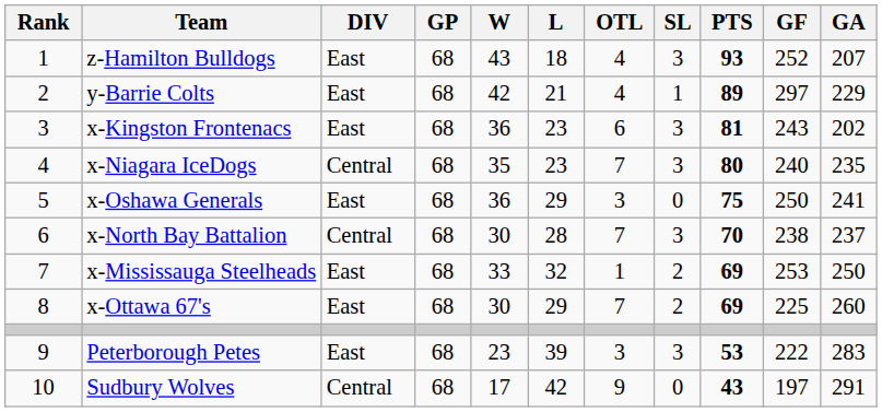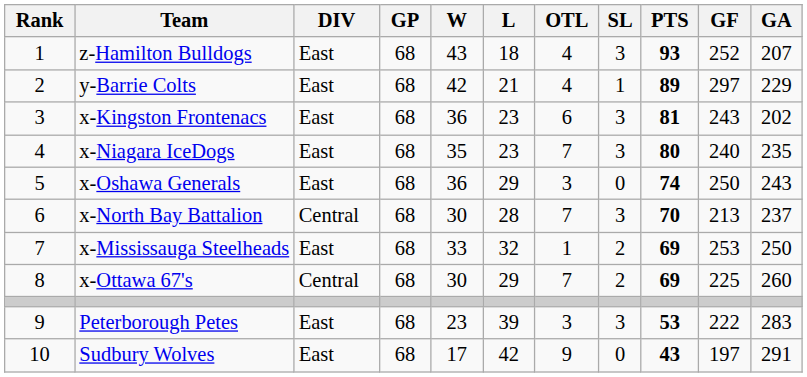x-Niagara IceDogs | DIV: Central -> East
x-Oshawa Generals | PTS: 75 -> 74
x-Oshawa Generals | GA: 241 -> 243
x-North Bay Battalion | GF: 238 -> 213
x-Ottawa 67's | DIV: East -> Central
Sudbury Wolves | DIV: Central -> East
